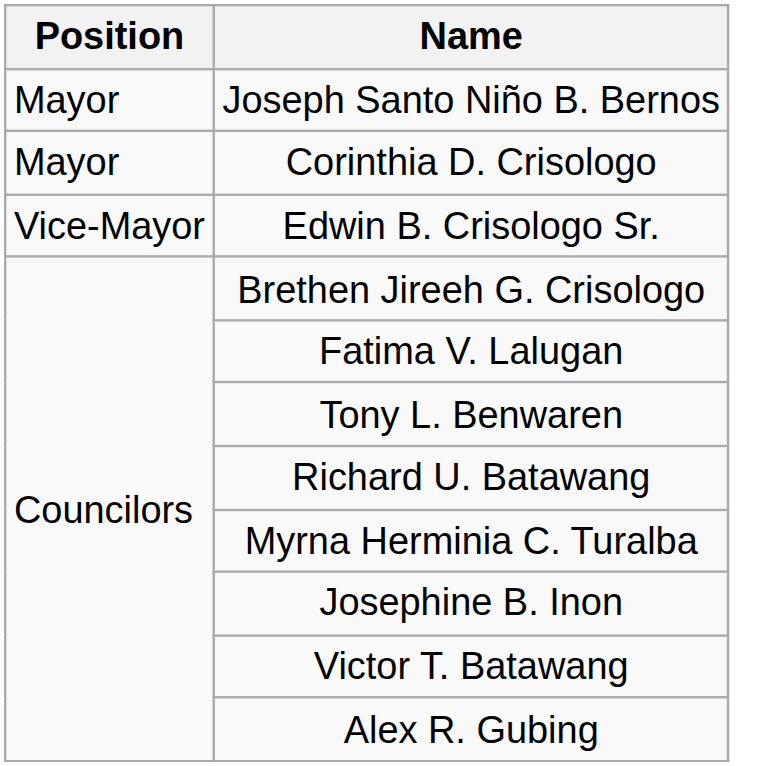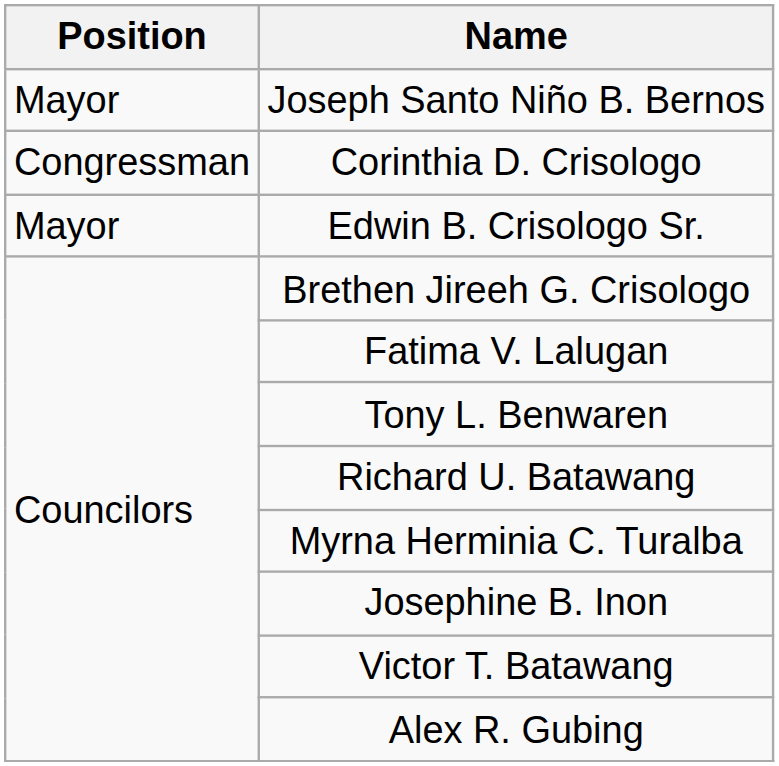Corinthia D. Crisologo | Position: Mayor -> Congressman
Edwin B. Crisologo Sr. | Position: Vice-Mayor -> Mayor
